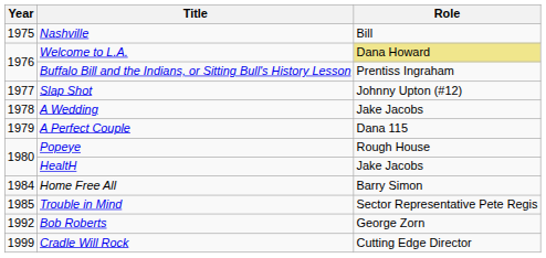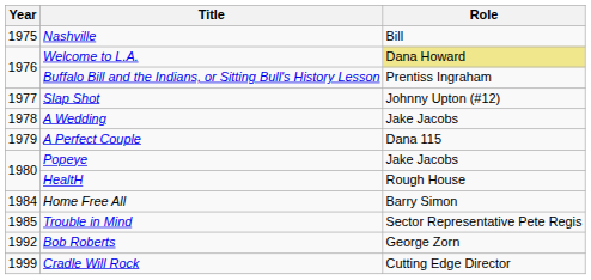Popeye | Role: Rough House -> Jake Jacobs
HealtH | Role: Jake Jacobs -> Rough House
